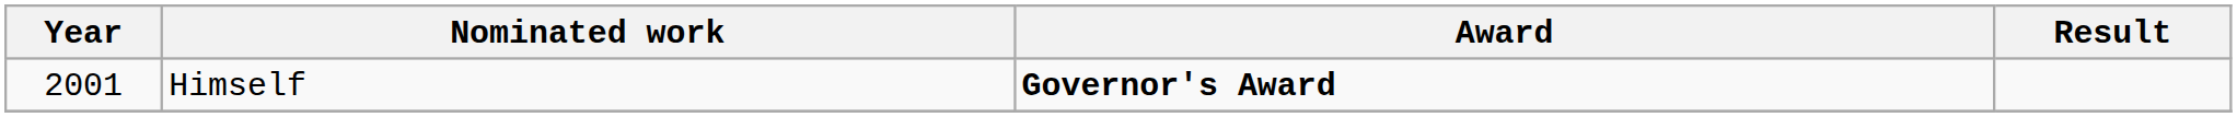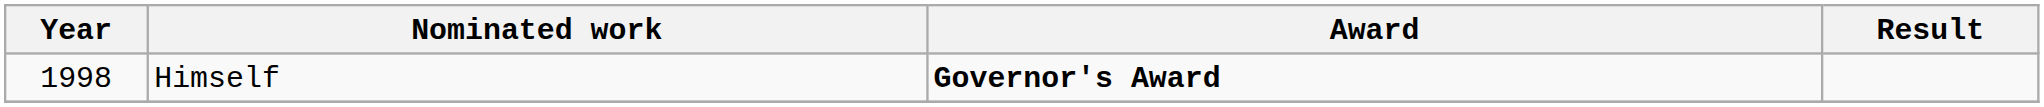Himself | Year: 2001 -> 1998
